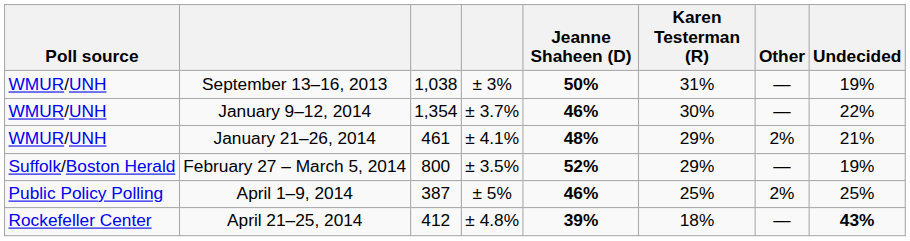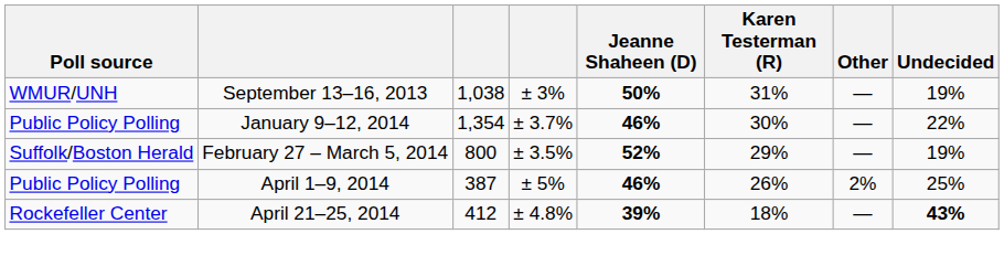January 9–12, 2014 | Poll source: WMUR/UNH -> Public Policy Polling
- row: WMUR/UNH | January 21–26, 2014 | 461 | ± 4.1% | 48% | 29% | 2% | 21%
April 1–9, 2014 | Karen Testerman (R): 25% -> 26%
